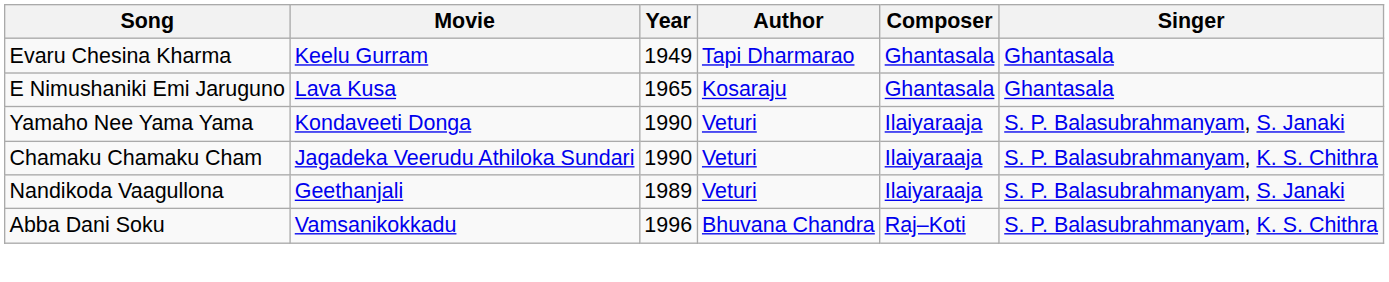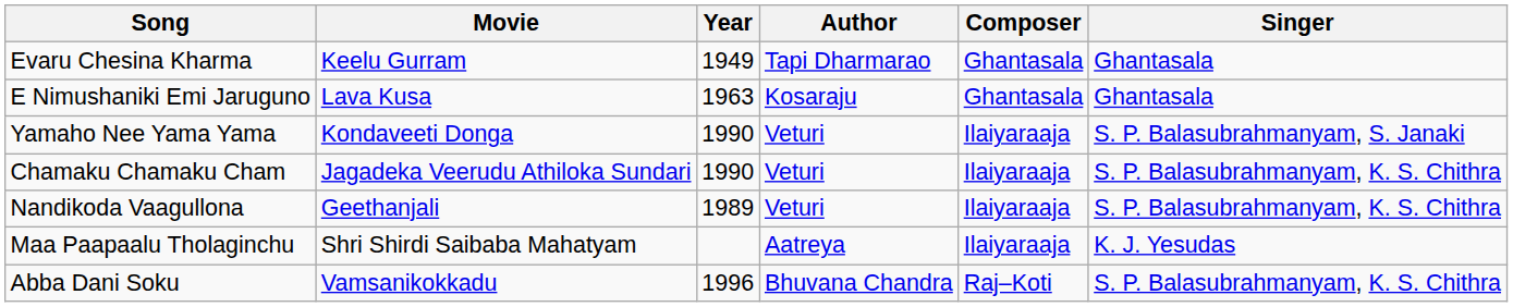E Nimushaniki Emi Jaruguno | Year: 1965 -> 1963
Nandikoda Vaagullona | Singer: S. P. Balasubrahmanyam, S. Janaki -> S. P. Balasubrahmanyam, K. S. Chithra
+ row: Maa Paapaalu Tholaginchu | Shri Shirdi Saibaba Mahatyam | Aatreya | Ilaiyaraaja | K. J. Yesudas
